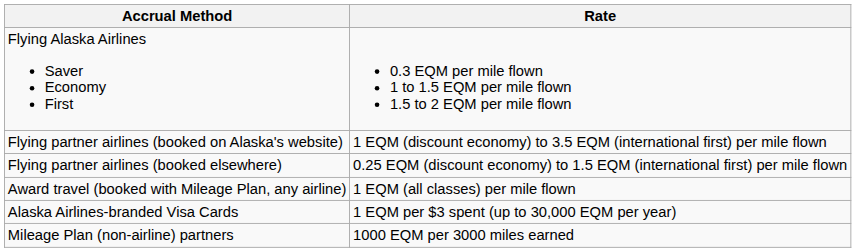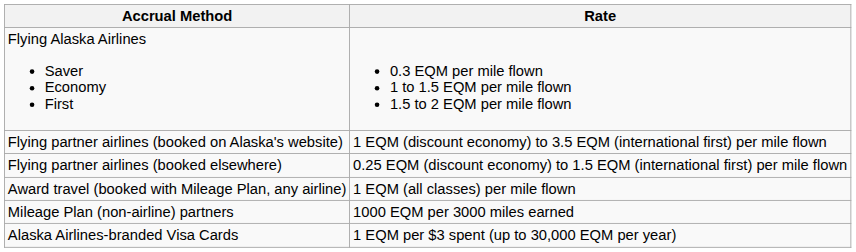rows swapped: Alaska Airlines-branded Visa Cards <-> Mileage Plan (non-airline) partners
